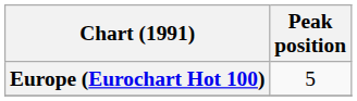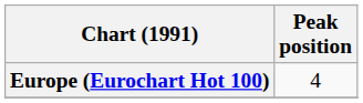Europe (Eurochart Hot 100) | Peak position: 5 -> 4
